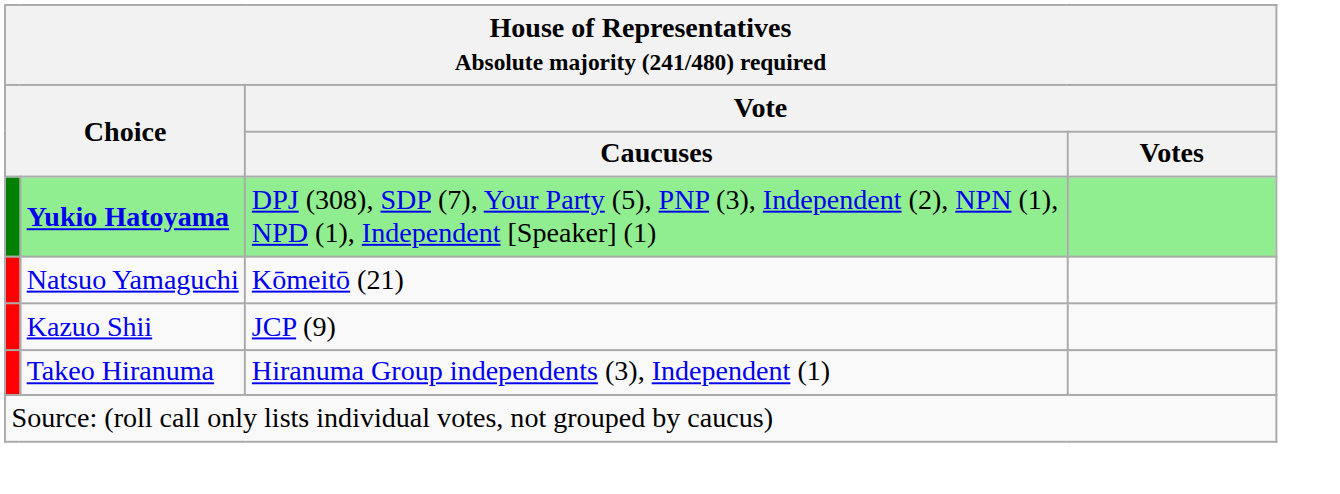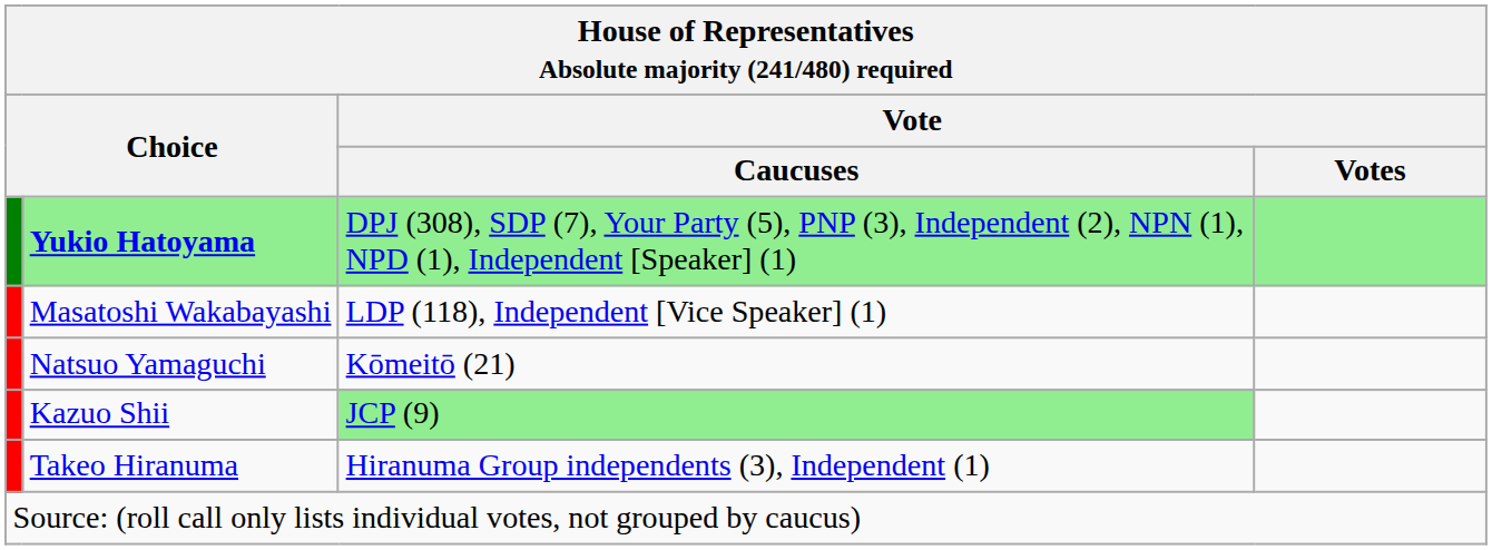+ row: Masatoshi Wakabayashi | LDP (118), Independent [Vice Speaker] (1)
Kazuo Shii | Vote / Caucuses: no background -> lightgreen background
